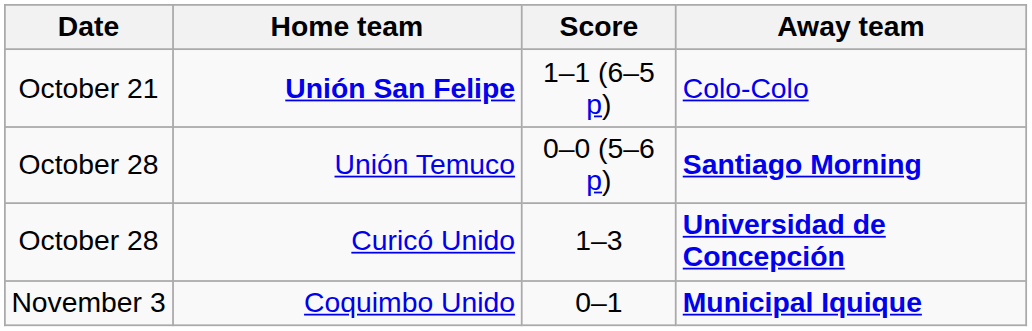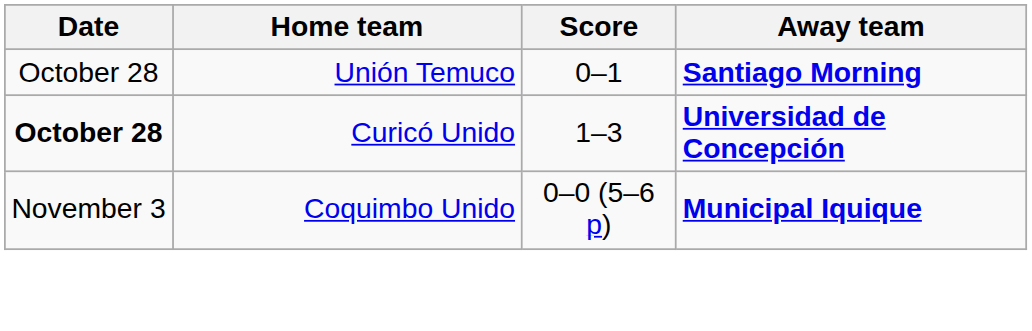- row: October 21 | Unión San Felipe | 1–1 (6–5 p) | Colo-Colo
Unión Temuco | Score: 0–0 (5–6 p) -> 0–1
Curicó Unido | Date: normal -> bold
Coquimbo Unido | Score: 0–1 -> 0–0 (5–6 p)
